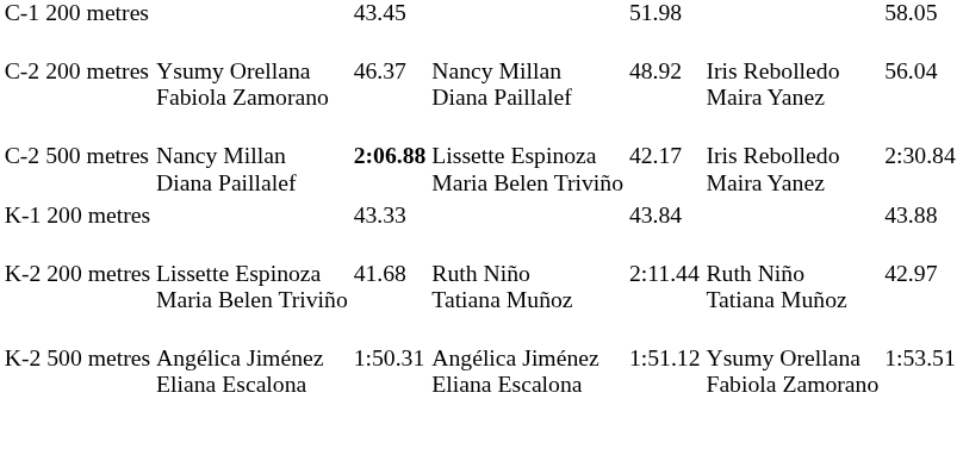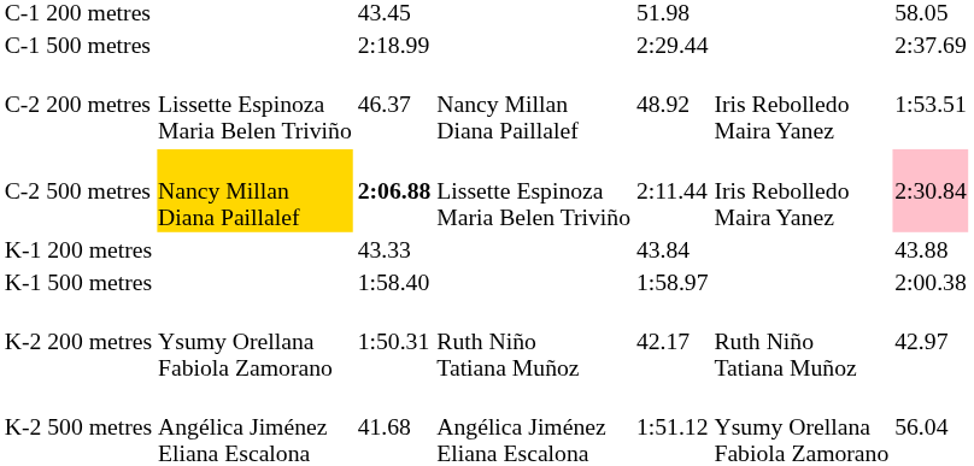+ row: C-1 500 metres | 2:18.99 | 2:29.44 | 2:37.69
C-2 200 metres | column 2: Ysumy Orellana Fabiola Zamorano -> Lissette Espinoza Maria Belen Triviño
C-2 200 metres | column 7: 56.04 -> 1:53.51
C-2 500 metres | column 2: no background -> gold background
C-2 500 metres | column 5: 42.17 -> 2:11.44
C-2 500 metres | column 7: no background -> pink background
+ row: K-1 500 metres | 1:58.40 | 1:58.97 | 2:00.38
K-2 200 metres | column 2: Lissette Espinoza Maria Belen Triviño -> Ysumy Orellana Fabiola Zamorano
K-2 200 metres | column 3: 41.68 -> 1:50.31
K-2 200 metres | column 5: 2:11.44 -> 42.17
K-2 500 metres | column 3: 1:50.31 -> 41.68
K-2 500 metres | column 7: 1:53.51 -> 56.04
